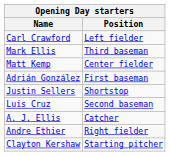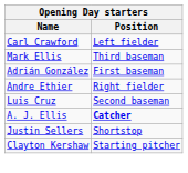- row: Matt Kemp | Center fielder
rows swapped: Andre Ethier <-> Justin Sellers
A. J. Ellis | Position: normal -> bold
